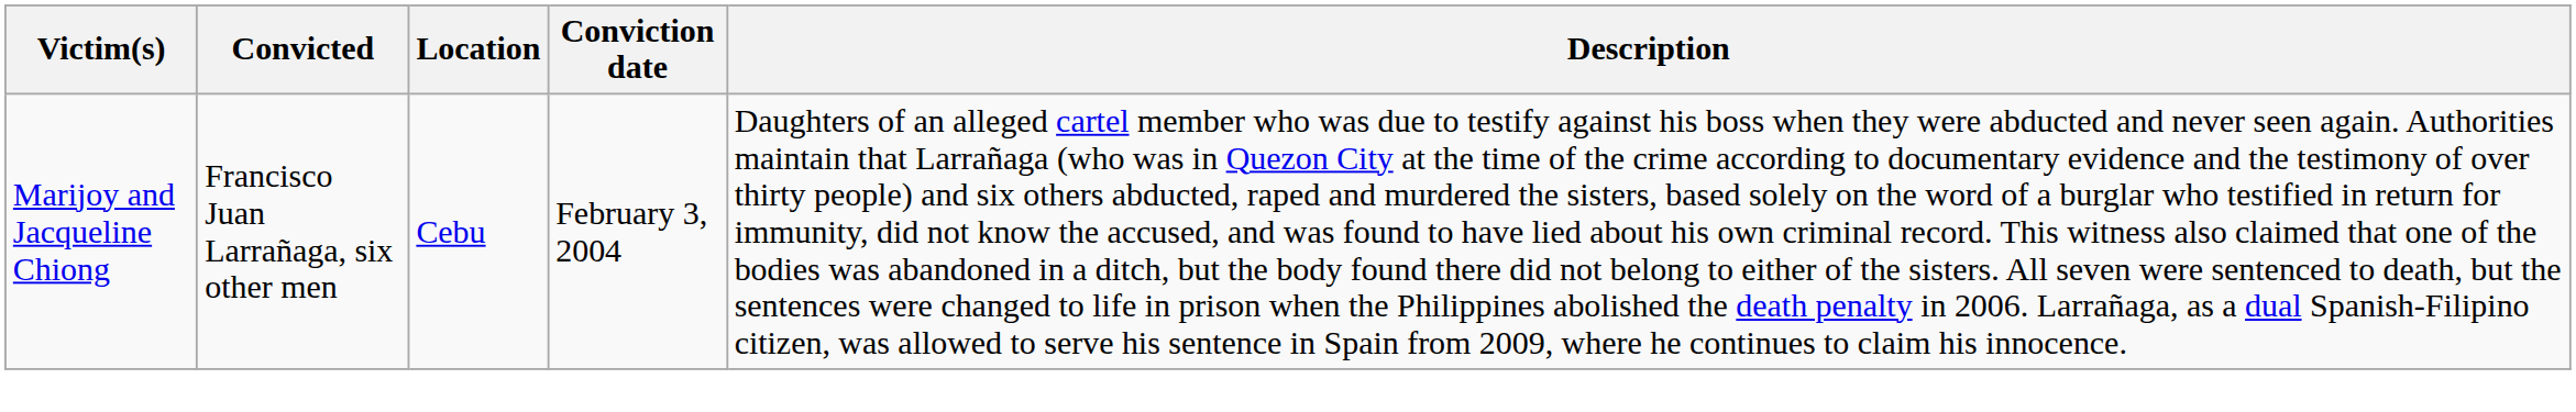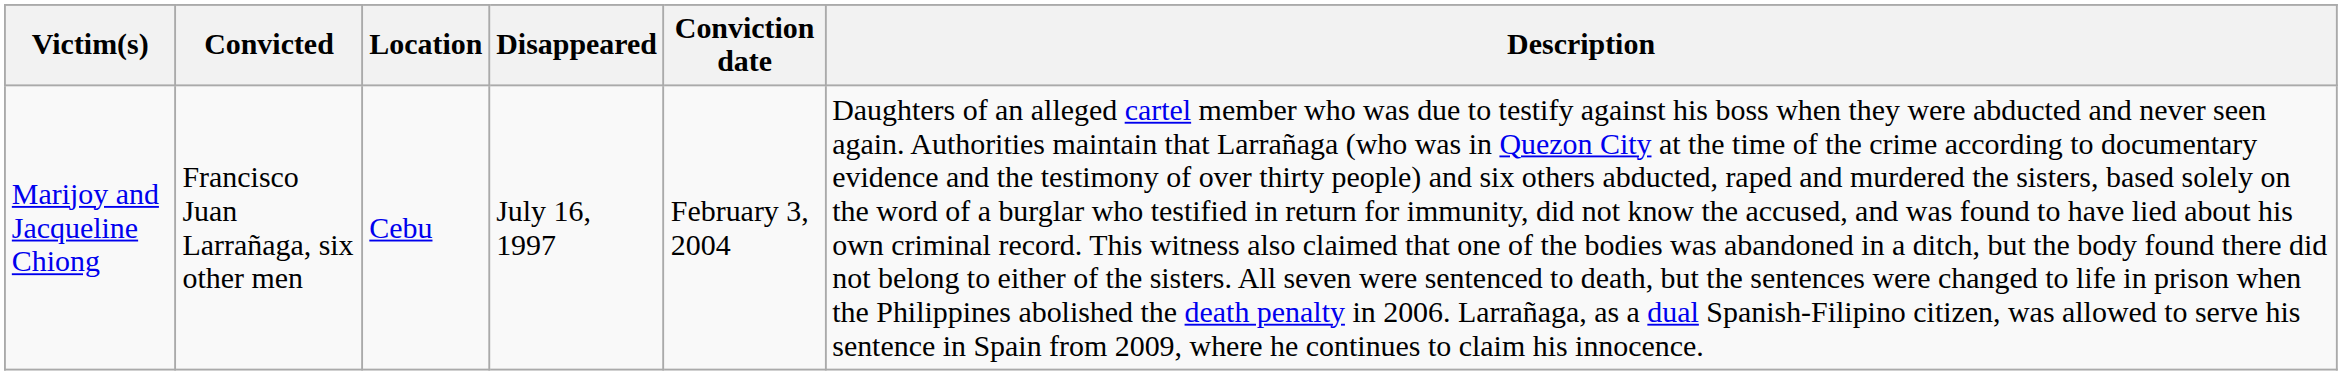+ column: Disappeared | July 16, 1997
